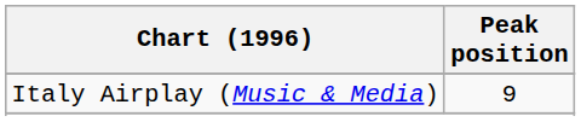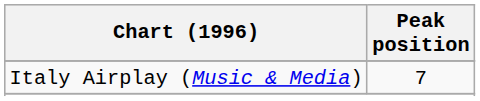Italy Airplay (Music & Media) | Peak position: 9 -> 7
